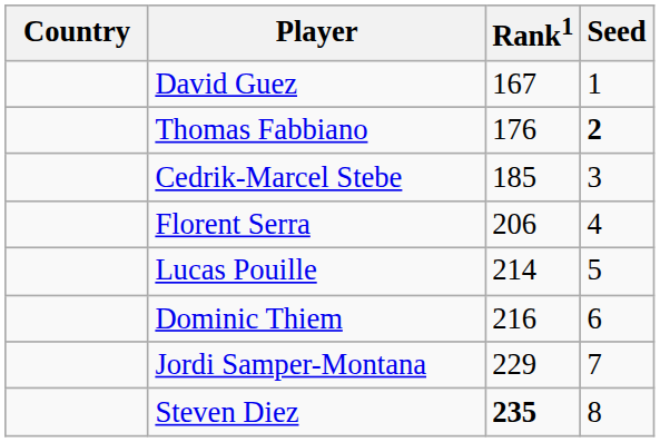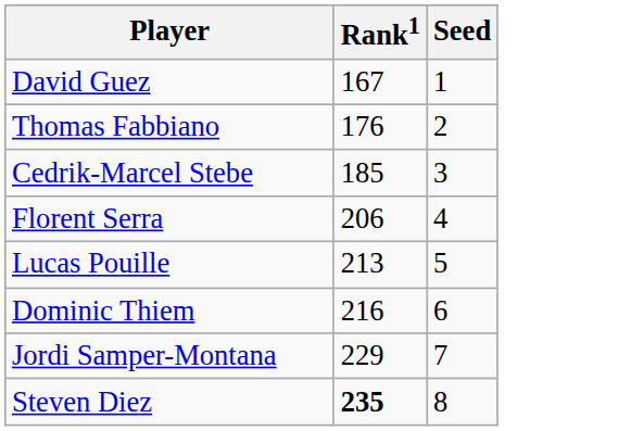- column: Country
Thomas Fabbiano | Seed: bold -> normal
Lucas Pouille | Rank1: 214 -> 213
